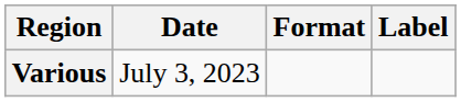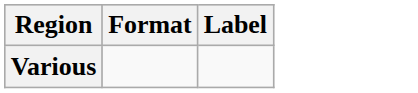- column: Date | July 3, 2023
